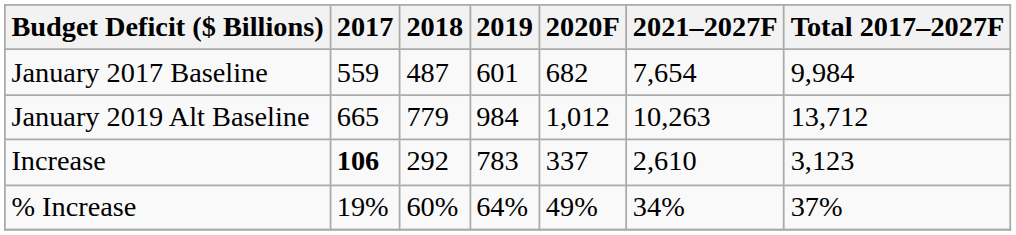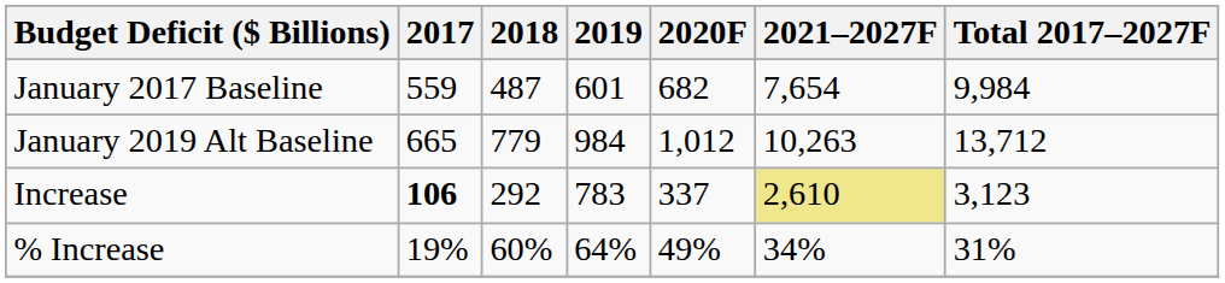Increase | 2021–2027F: no background -> khaki background
% Increase | Total 2017–2027F: 37% -> 31%
